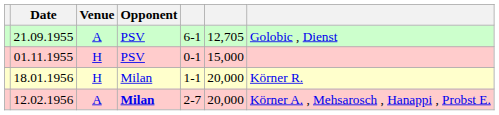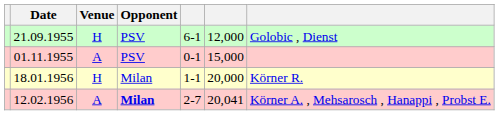21.09.1955 | Venue: A -> H
21.09.1955 | column 6: 12,705 -> 12,000
01.11.1955 | Venue: H -> A
12.02.1956 | column 6: 20,000 -> 20,041
